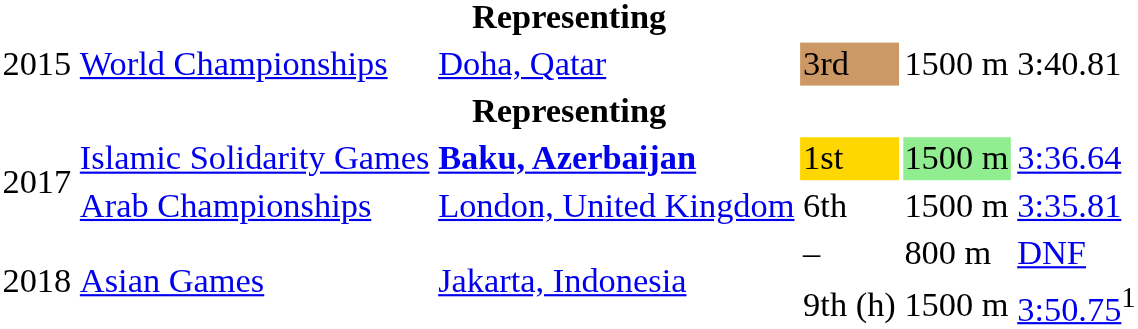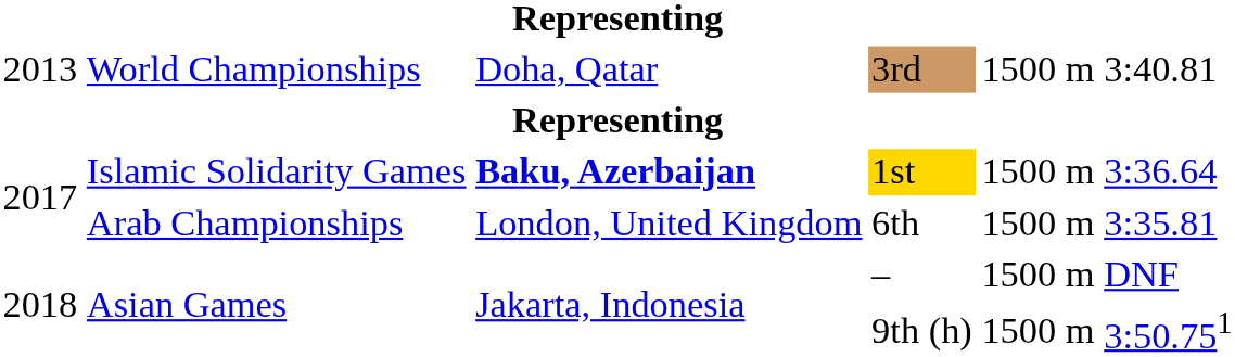3rd | column 1: 2015 -> 2013
1st | column 5: lightgreen background -> no background
– | column 5: 800 m -> 1500 m
